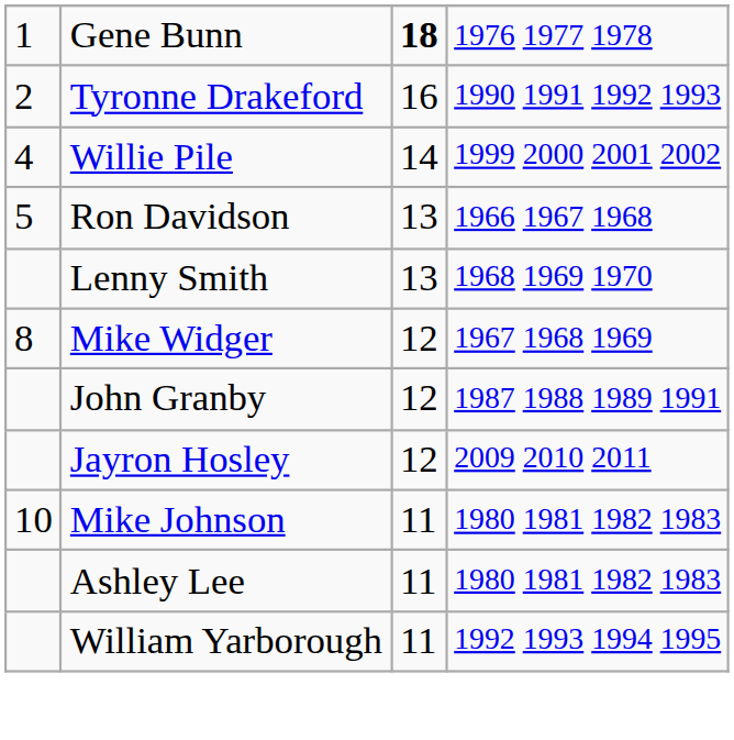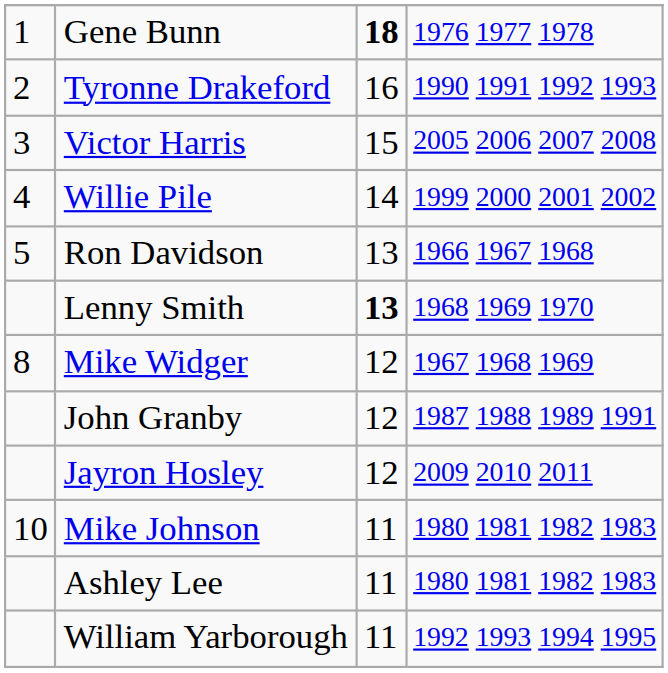+ row: 3 | Victor Harris | 15 | 2005 2006 2007 2008
Lenny Smith | column 3: normal -> bold
